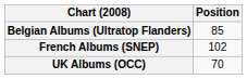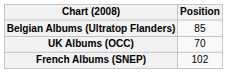rows swapped: French Albums (SNEP) <-> UK Albums (OCC)
